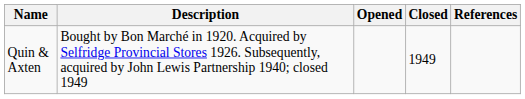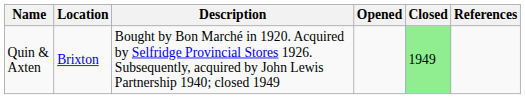+ column: Location | Brixton
Quin & Axten | Closed: no background -> lightgreen background
